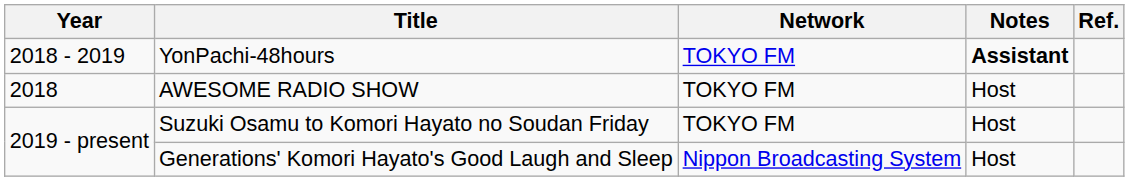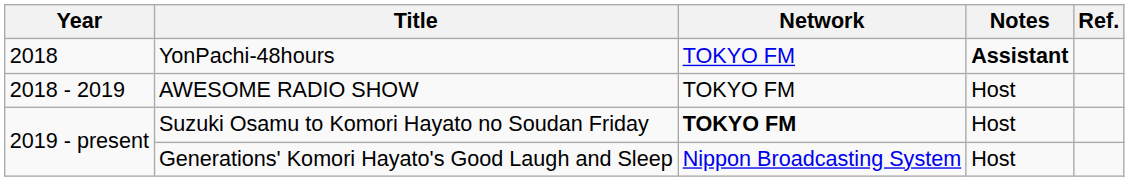YonPachi-48hours | Year: 2018 - 2019 -> 2018
AWESOME RADIO SHOW | Year: 2018 -> 2018 - 2019
Suzuki Osamu to Komori Hayato no Soudan Friday | Network: normal -> bold
